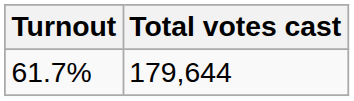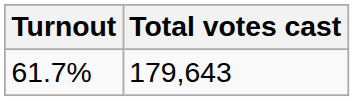61.7% | Total votes cast: 179,644 -> 179,643
